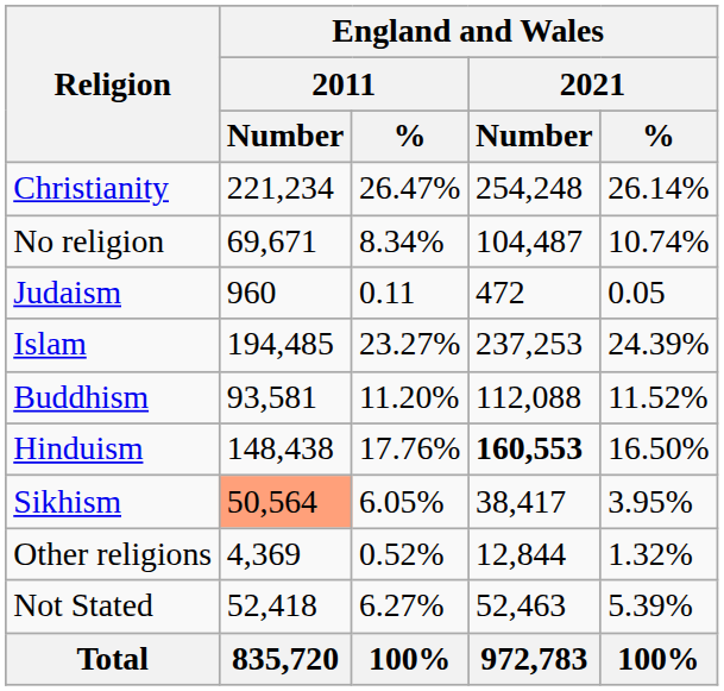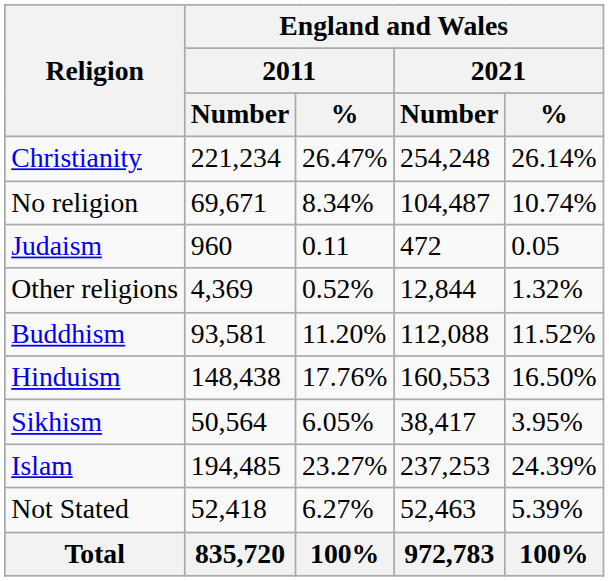rows swapped: Islam <-> Other religions
Hinduism | England and Wales / 2021 / Number: bold -> normal
Sikhism | England and Wales / 2011 / Number: lightsalmon background -> no background
